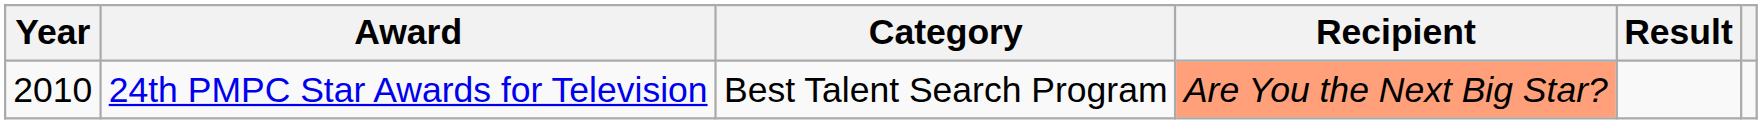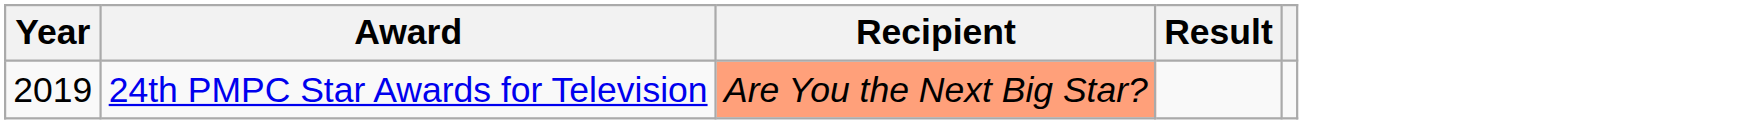- column: Category | Best Talent Search Program
24th PMPC Star Awards for Television | Year: 2010 -> 2019
